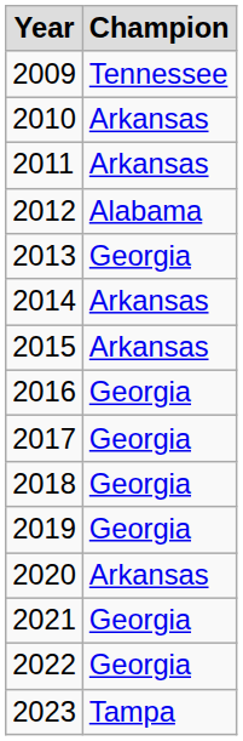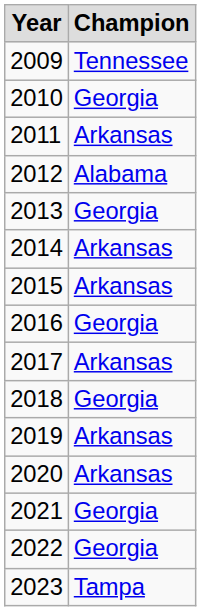2010 | Champion: Arkansas -> Georgia
2017 | Champion: Georgia -> Arkansas
2019 | Champion: Georgia -> Arkansas
